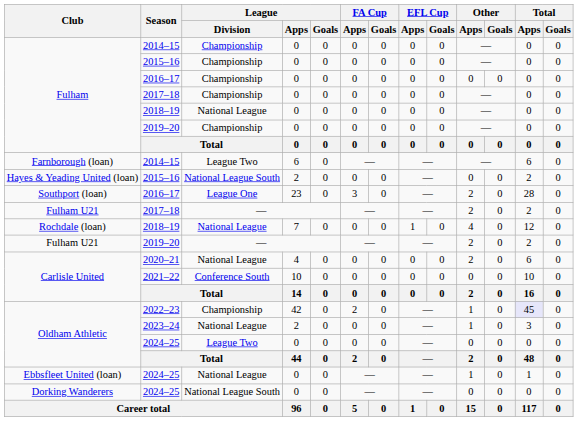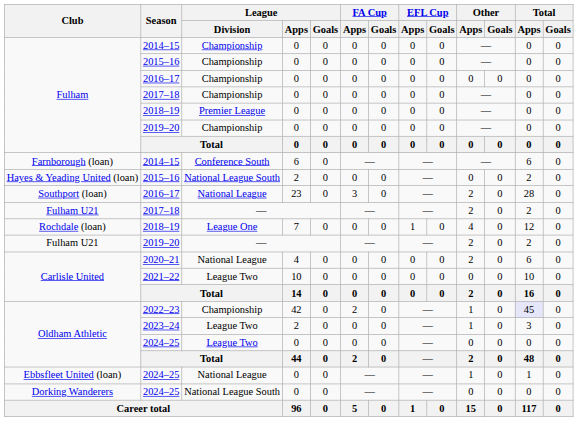Fulham / 2018–19 | League / Division: National League -> Premier League
Farnborough (loan) / 2014–15 | League / Division: League Two -> Conference South
Southport (loan) / 2016–17 | League / Division: League One -> National League
Rochdale (loan) / 2018–19 | League / Division: National League -> League One
2021–22 | League / Division: Conference South -> League Two
2023–24 | League / Division: National League -> League Two
